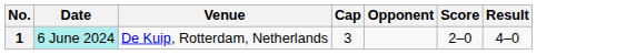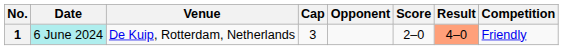+ column: Competition | Friendly
1 | Result: no background -> lightsalmon background
